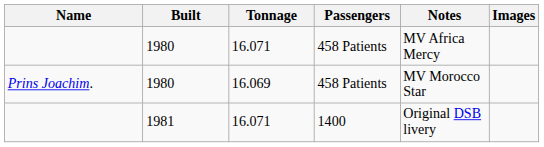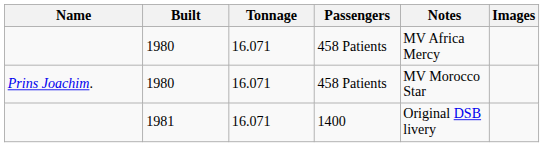Prins Joachim. | Tonnage: 16.069 -> 16.071
